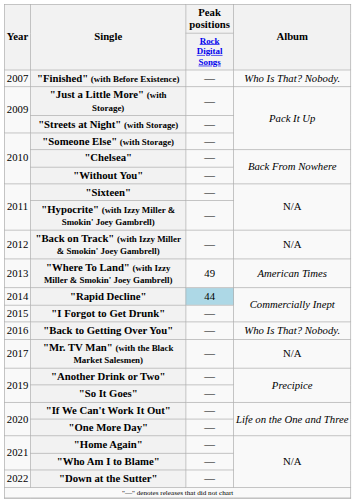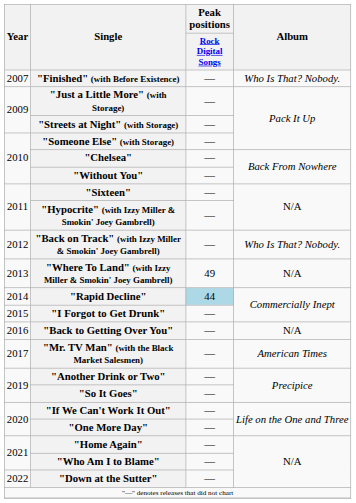"Back on Track" (with Izzy Miller & Smokin' Joey Gambrell) | Album: N/A -> Who Is That? Nobody.
"Where To Land" (with Izzy Miller & Smokin' Joey Gambrell) | Album: American Times -> N/A
"Back to Getting Over You" | Album: Who Is That? Nobody. -> N/A
"Mr. TV Man" (with the Black Market Salesmen) | Album: N/A -> American Times
